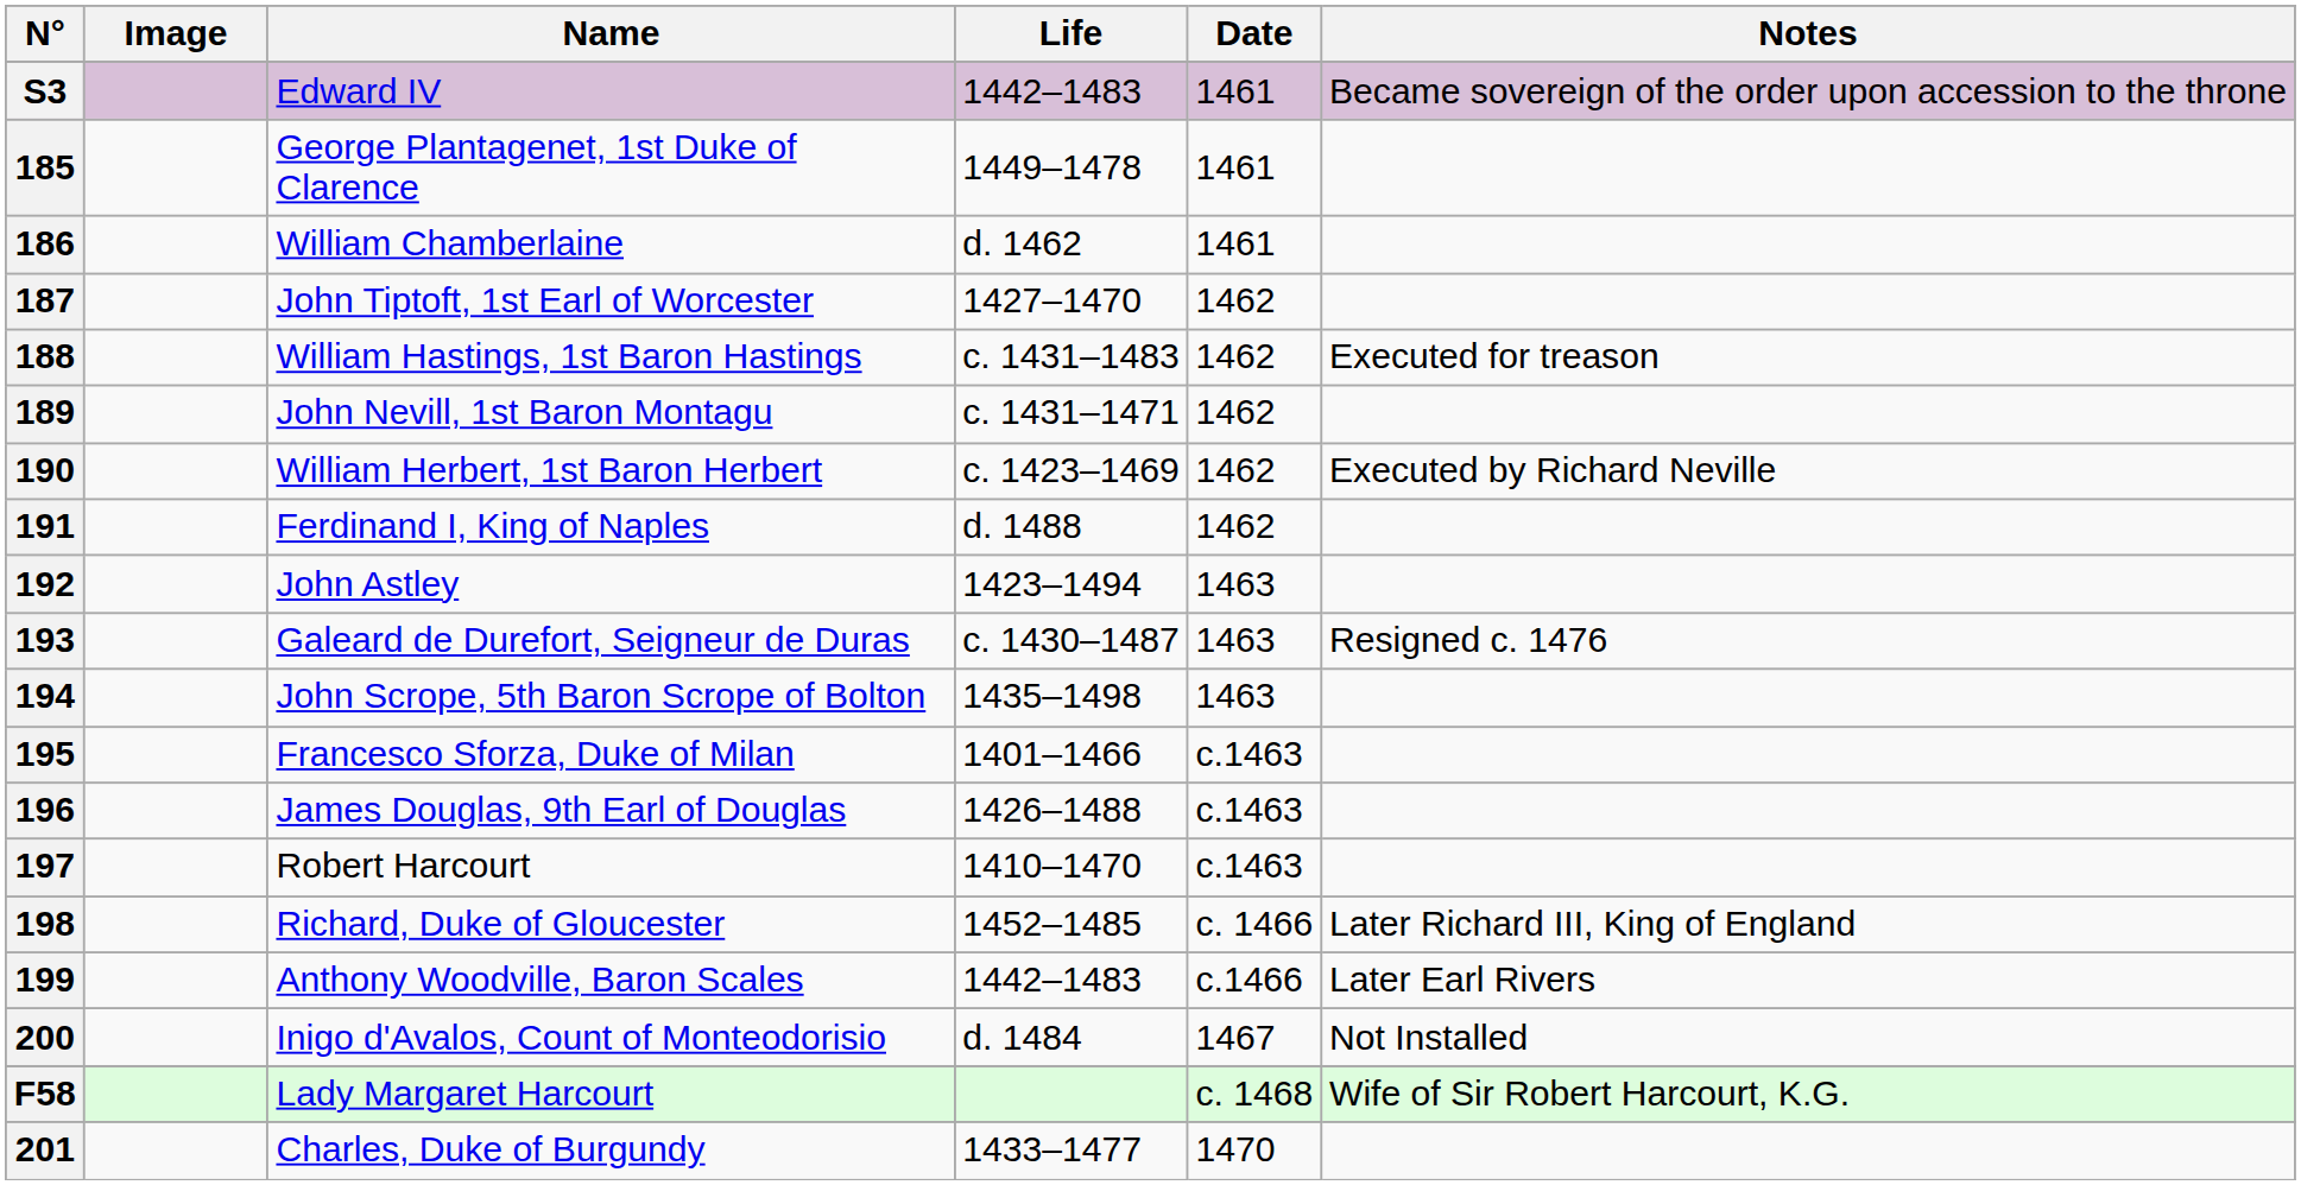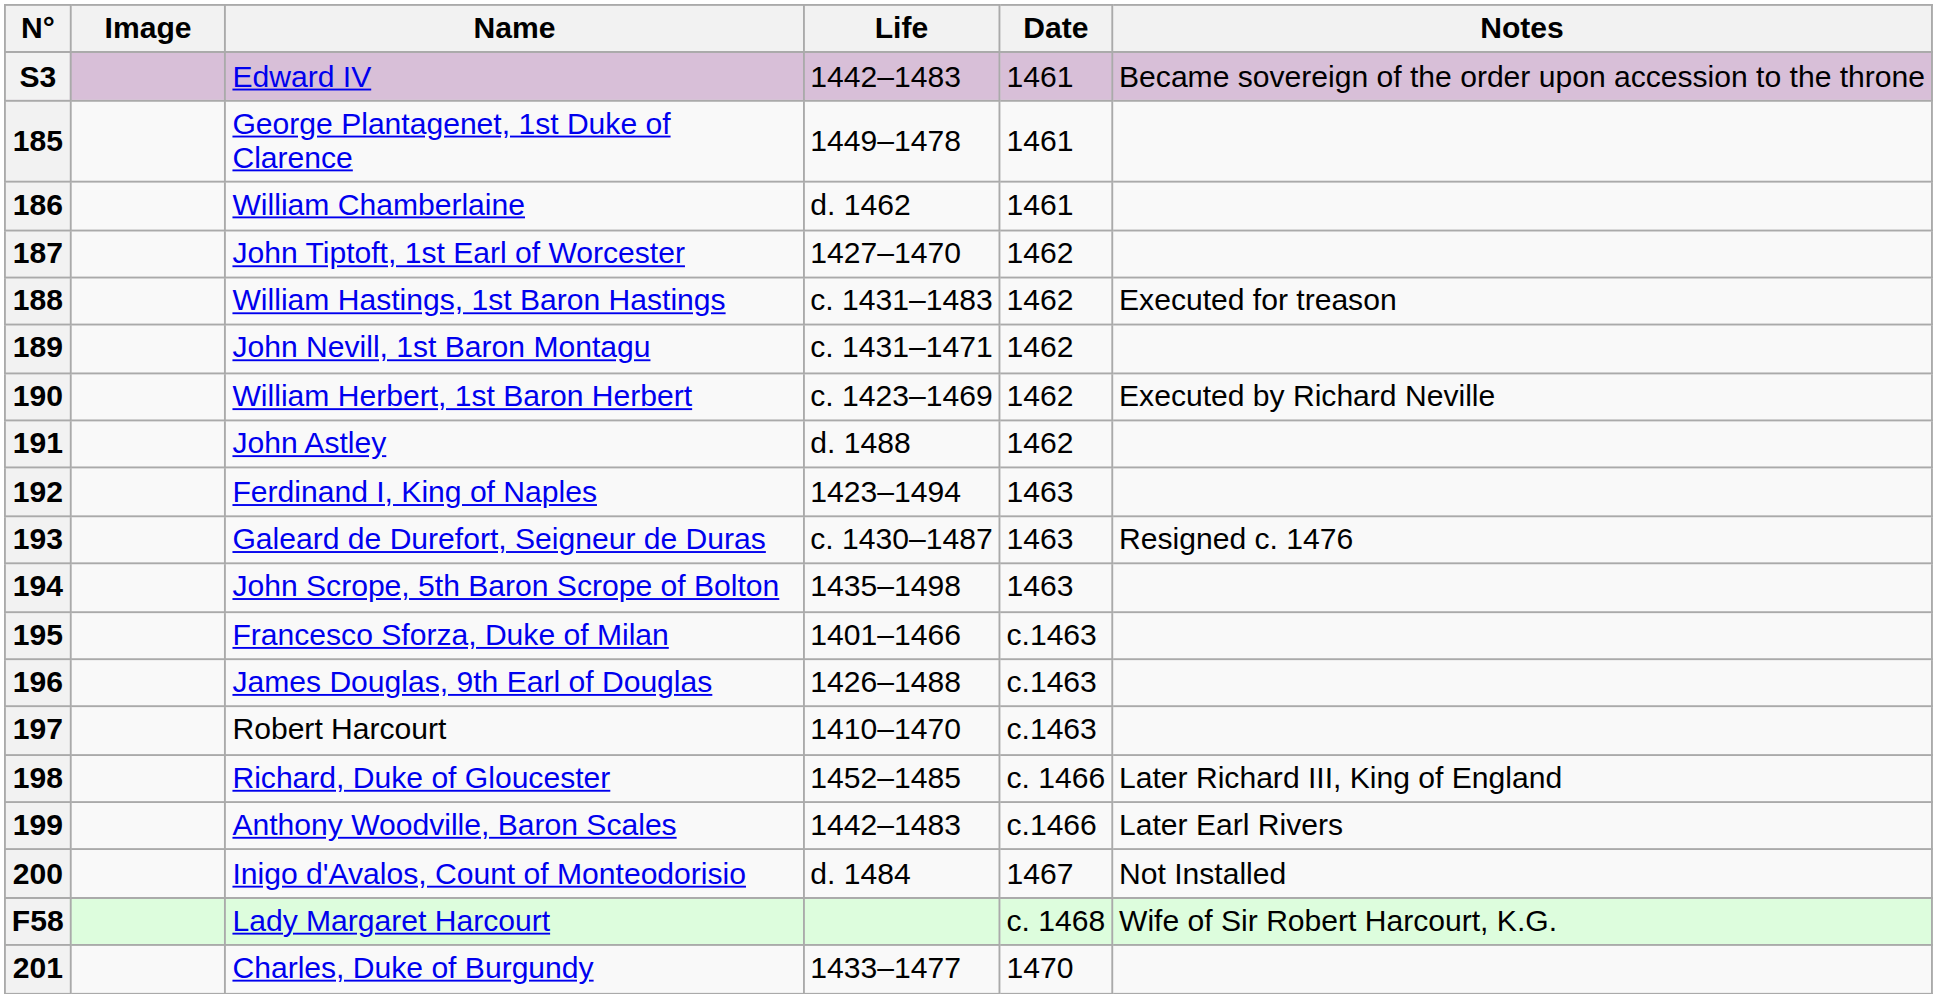191 | Name: Ferdinand I, King of Naples -> John Astley
192 | Name: John Astley -> Ferdinand I, King of Naples
